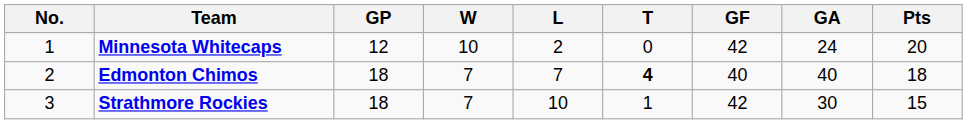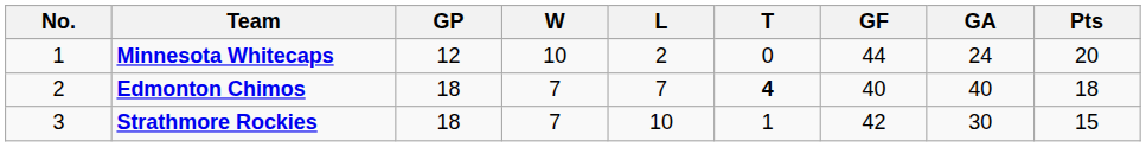Minnesota Whitecaps | GF: 42 -> 44
